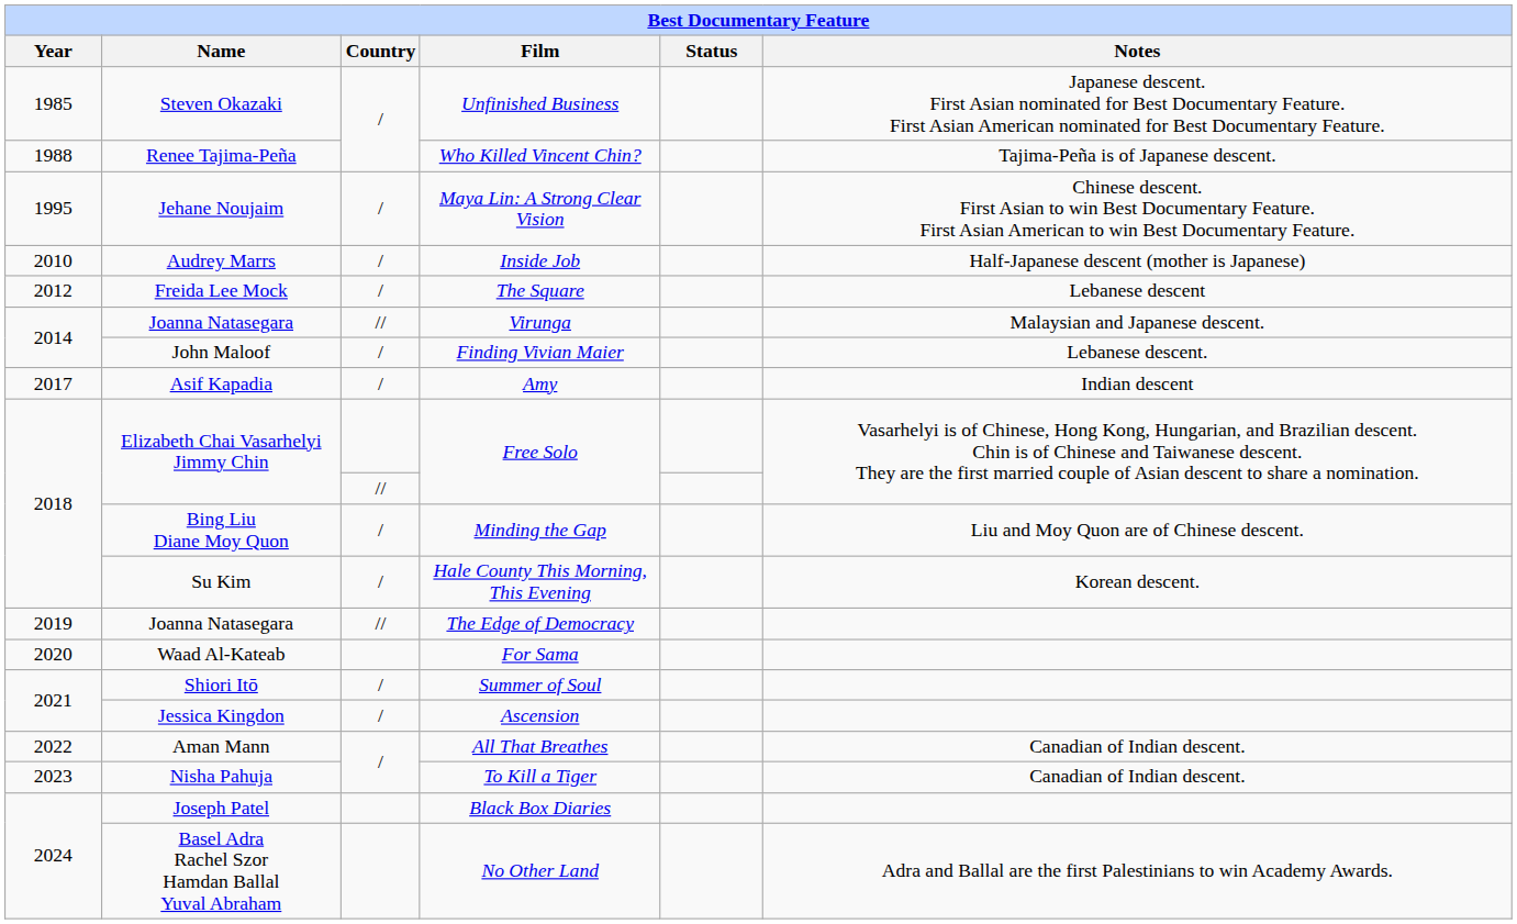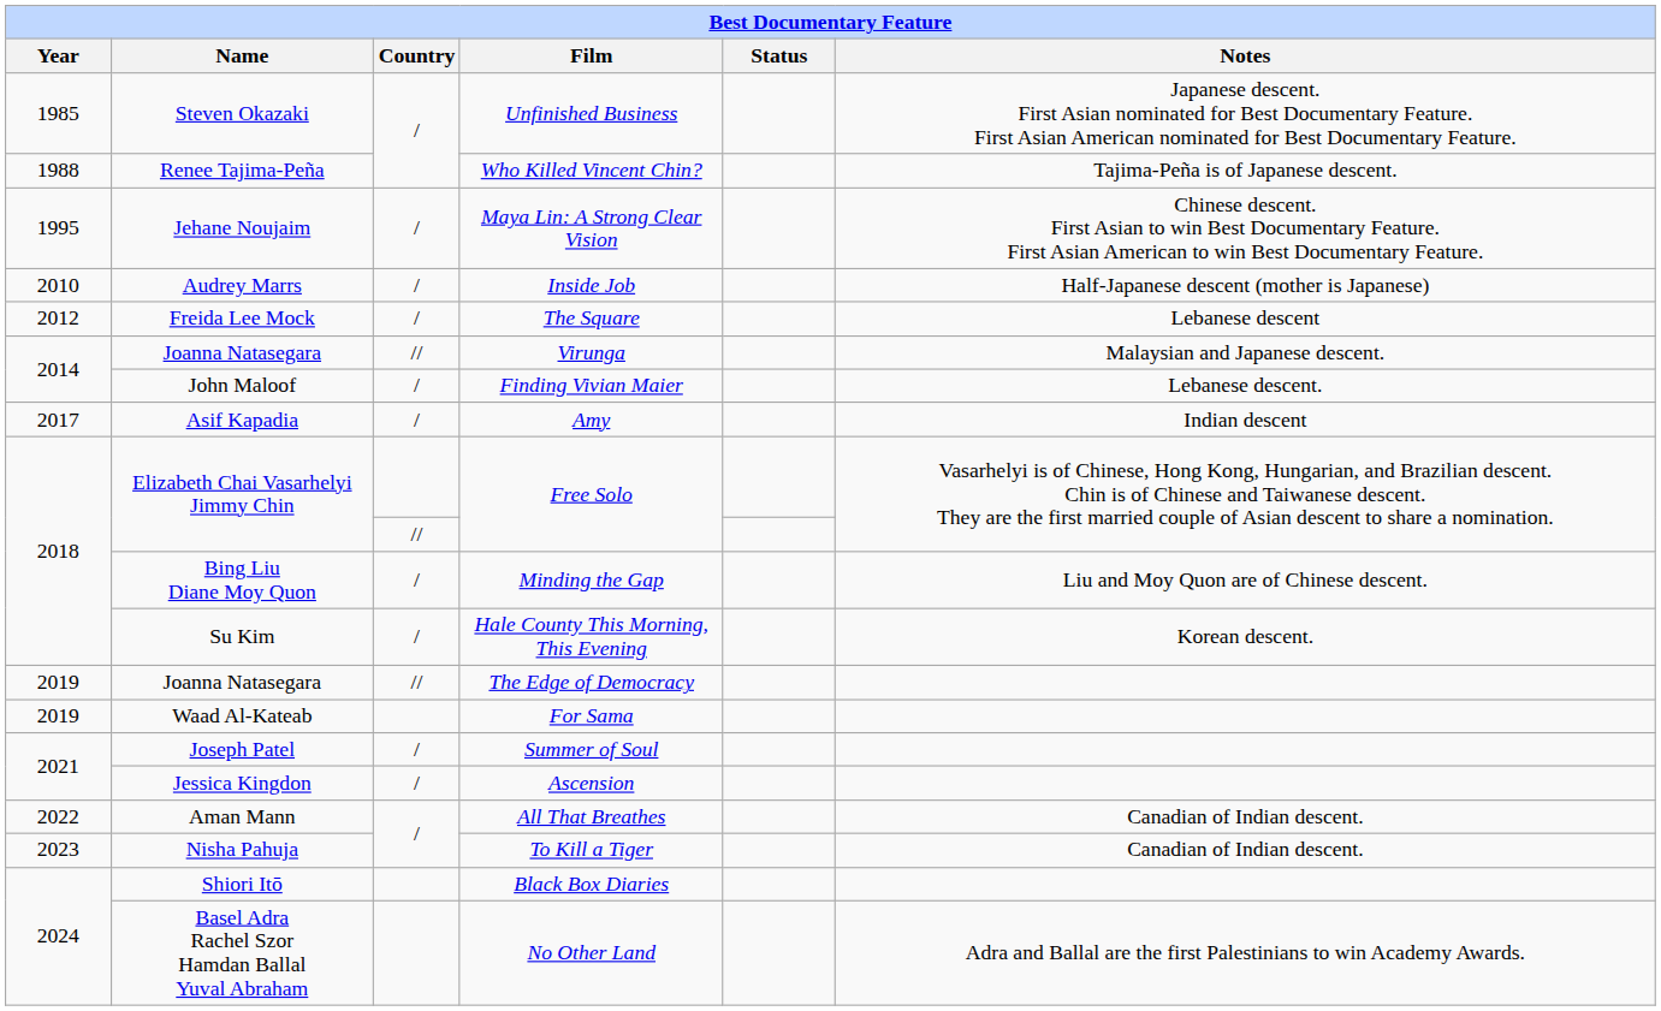For Sama | Year: 2020 -> 2019
Summer of Soul | Name: Shiori Itō -> Joseph Patel
Black Box Diaries | Name: Joseph Patel -> Shiori Itō
